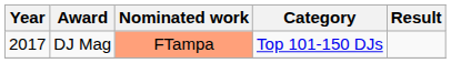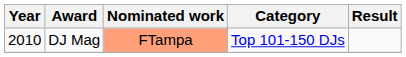DJ Mag | Year: 2017 -> 2010
